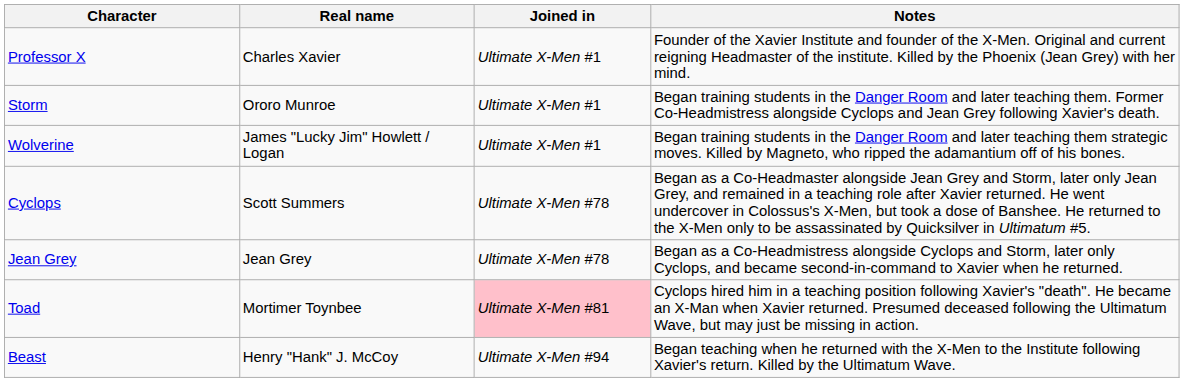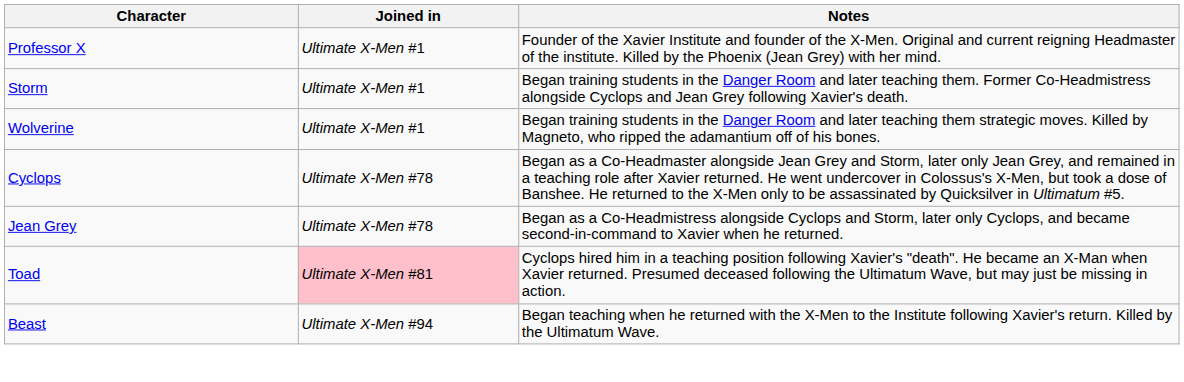- column: Real name | Charles Xavier | Ororo Munroe | James "Lucky Jim" Howlett / Logan | Scott Summers | Jean Grey | Mortimer Toynbee | Henry "Hank" J. McCoy
